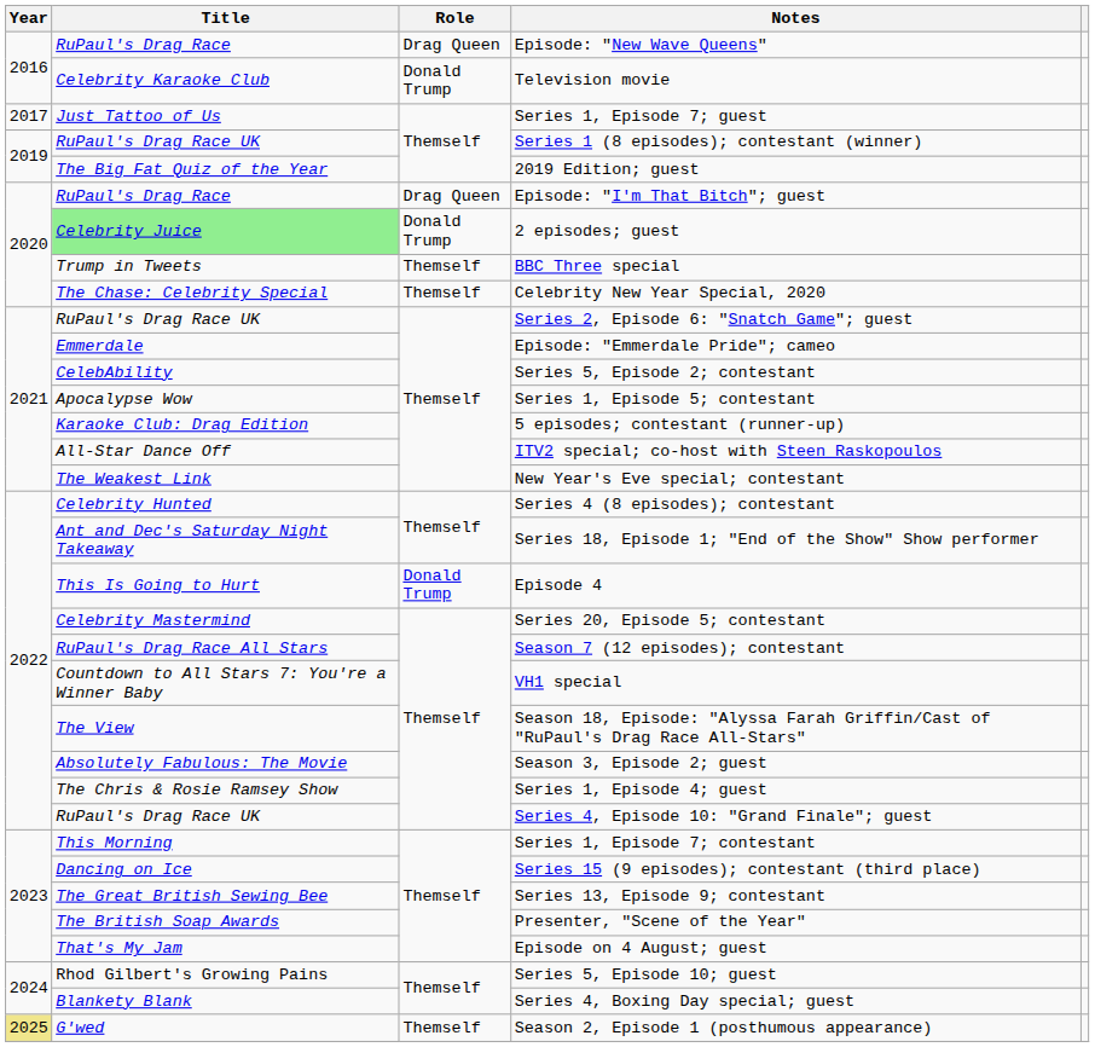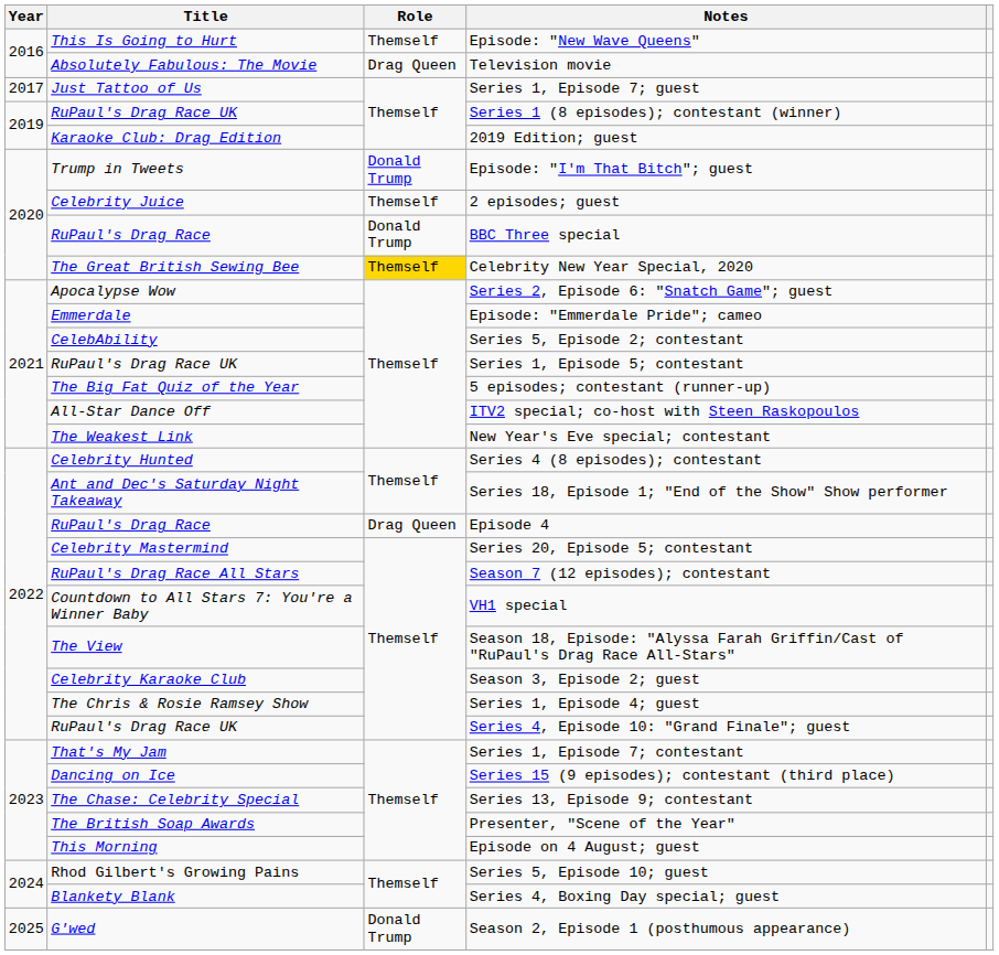Episode: "New Wave Queens" | Title: RuPaul's Drag Race -> This Is Going to Hurt
Episode: "New Wave Queens" | Role: Drag Queen -> Themself
Television movie | Title: Celebrity Karaoke Club -> Absolutely Fabulous: The Movie
Television movie | Role: Donald Trump -> Drag Queen
2019 Edition; guest | Title: The Big Fat Quiz of the Year -> Karaoke Club: Drag Edition
Episode: "I'm That Bitch"; guest | Title: RuPaul's Drag Race -> Trump in Tweets
Episode: "I'm That Bitch"; guest | Role: Drag Queen -> Donald Trump
2 episodes; guest | Title: lightgreen background -> no background
2 episodes; guest | Role: Donald Trump -> Themself
BBC Three special | Title: Trump in Tweets -> RuPaul's Drag Race
BBC Three special | Role: Themself -> Donald Trump
Celebrity New Year Special, 2020 | Title: The Chase: Celebrity Special -> The Great British Sewing Bee
Celebrity New Year Special, 2020 | Role: no background -> gold background
Series 2, Episode 6: "Snatch Game"; guest | Title: RuPaul's Drag Race UK -> Apocalypse Wow
Series 1, Episode 5; contestant | Title: Apocalypse Wow -> RuPaul's Drag Race UK
5 episodes; contestant (runner-up) | Title: Karaoke Club: Drag Edition -> The Big Fat Quiz of the Year
Episode 4 | Title: This Is Going to Hurt -> RuPaul's Drag Race
Episode 4 | Role: Donald Trump -> Drag Queen
Season 3, Episode 2; guest | Title: Absolutely Fabulous: The Movie -> Celebrity Karaoke Club
Series 1, Episode 7; contestant | Title: This Morning -> That's My Jam
Series 13, Episode 9; contestant | Title: The Great British Sewing Bee -> The Chase: Celebrity Special
Episode on 4 August; guest | Title: That's My Jam -> This Morning
Season 2, Episode 1 (posthumous appearance) | Year: khaki background -> no background
Season 2, Episode 1 (posthumous appearance) | Role: Themself -> Donald Trump
